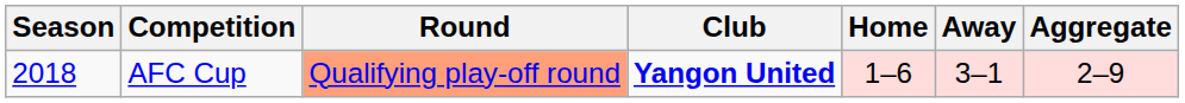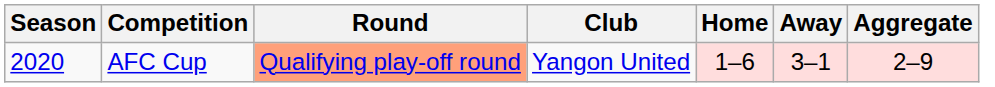AFC Cup | Season: 2018 -> 2020
AFC Cup | Club: bold -> normal
